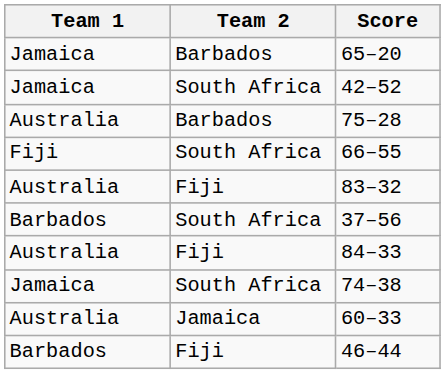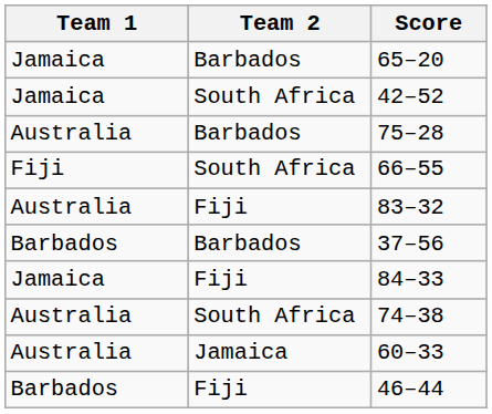37–56 | Team 2: South Africa -> Barbados
84–33 | Team 1: Australia -> Jamaica
74–38 | Team 1: Jamaica -> Australia
